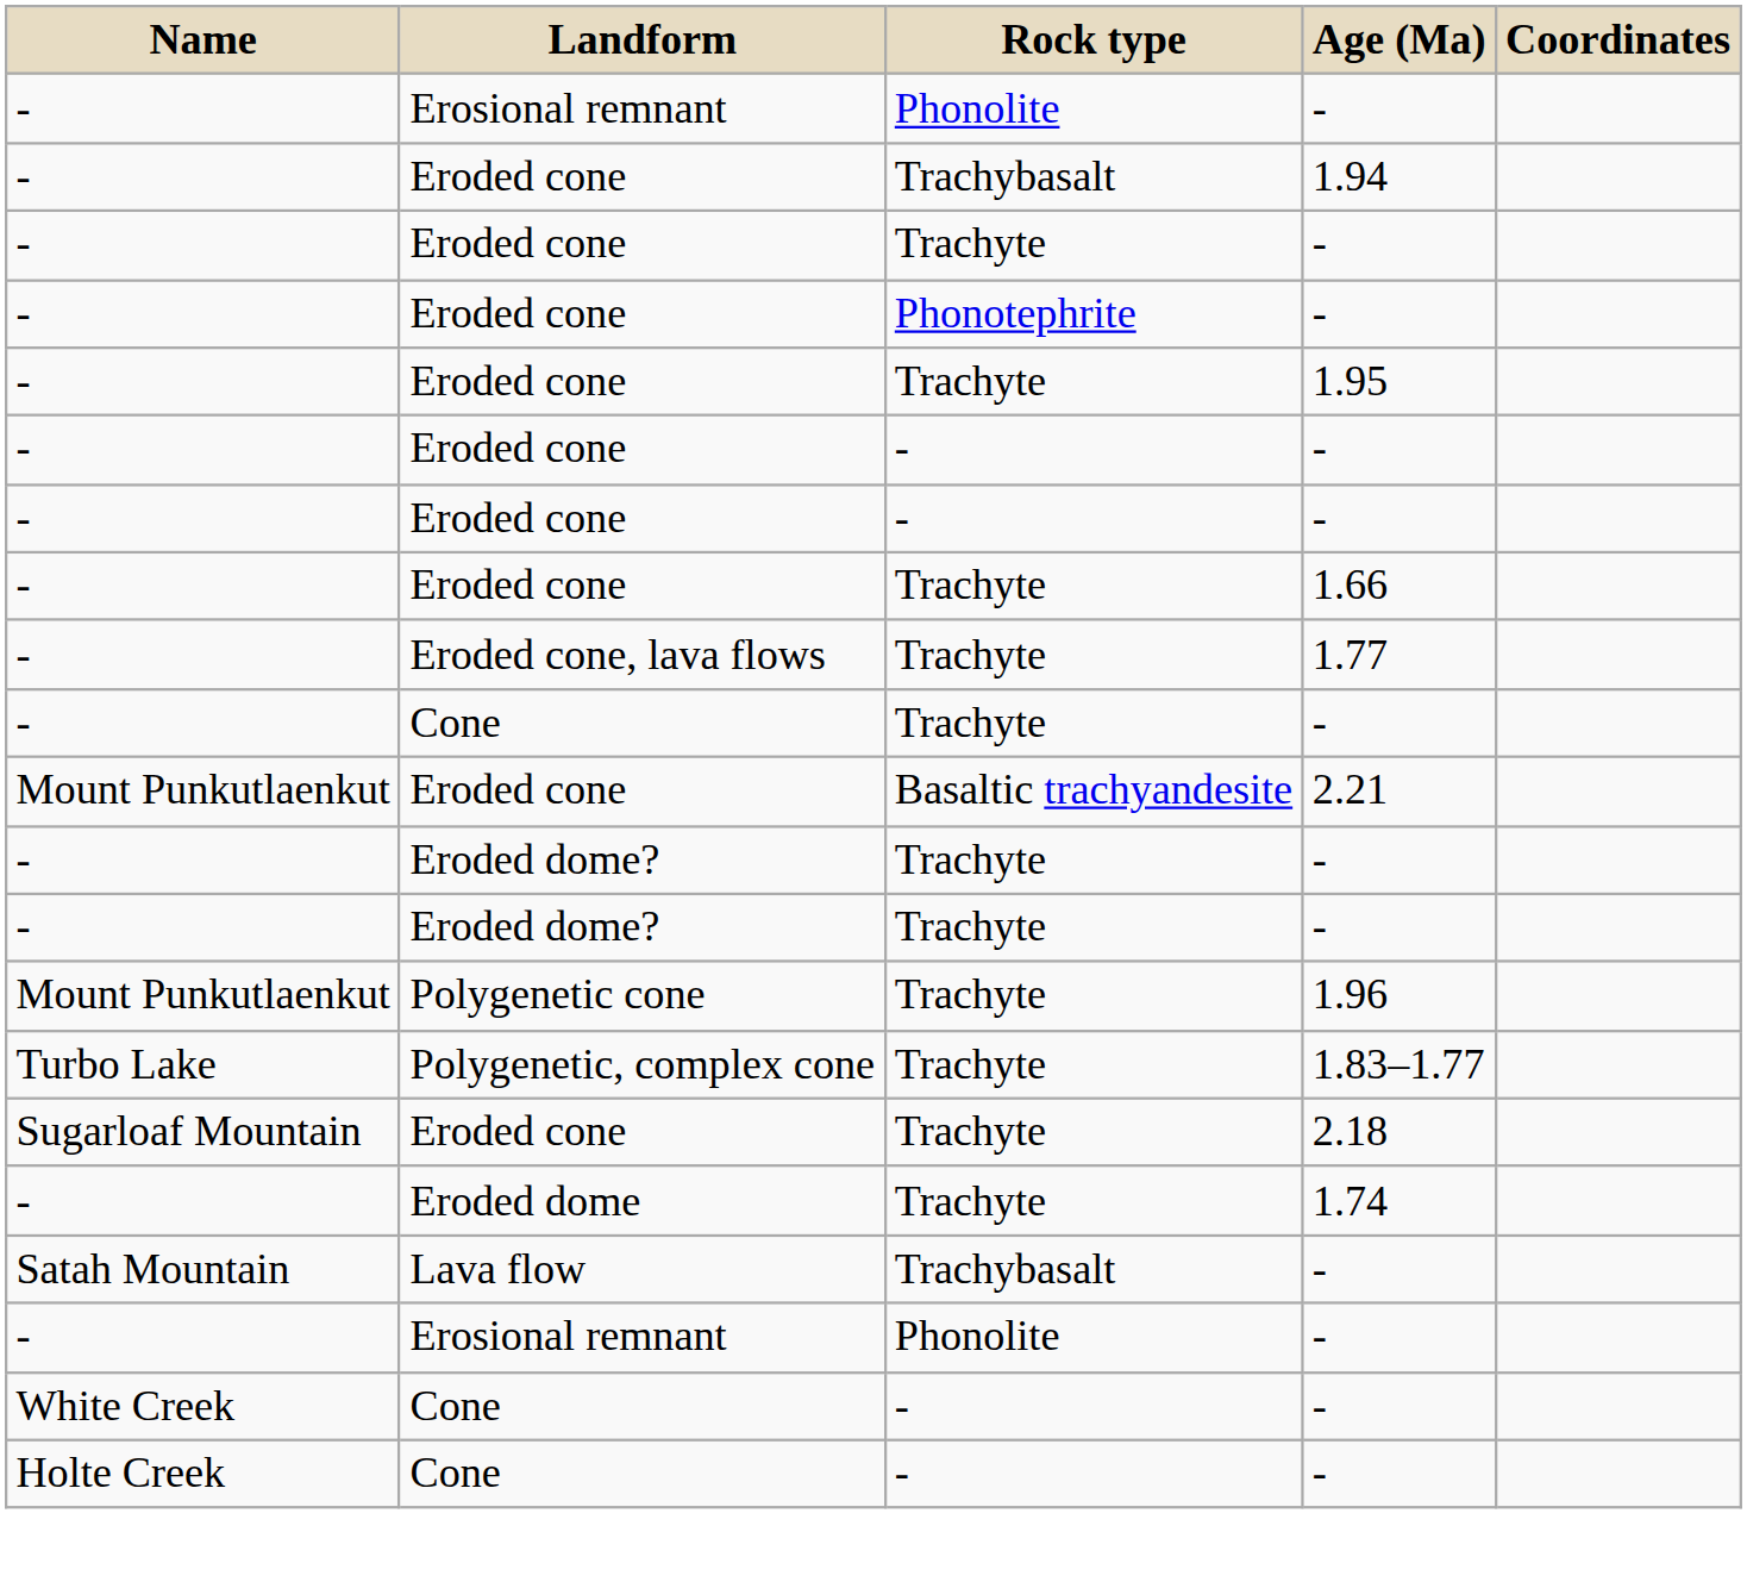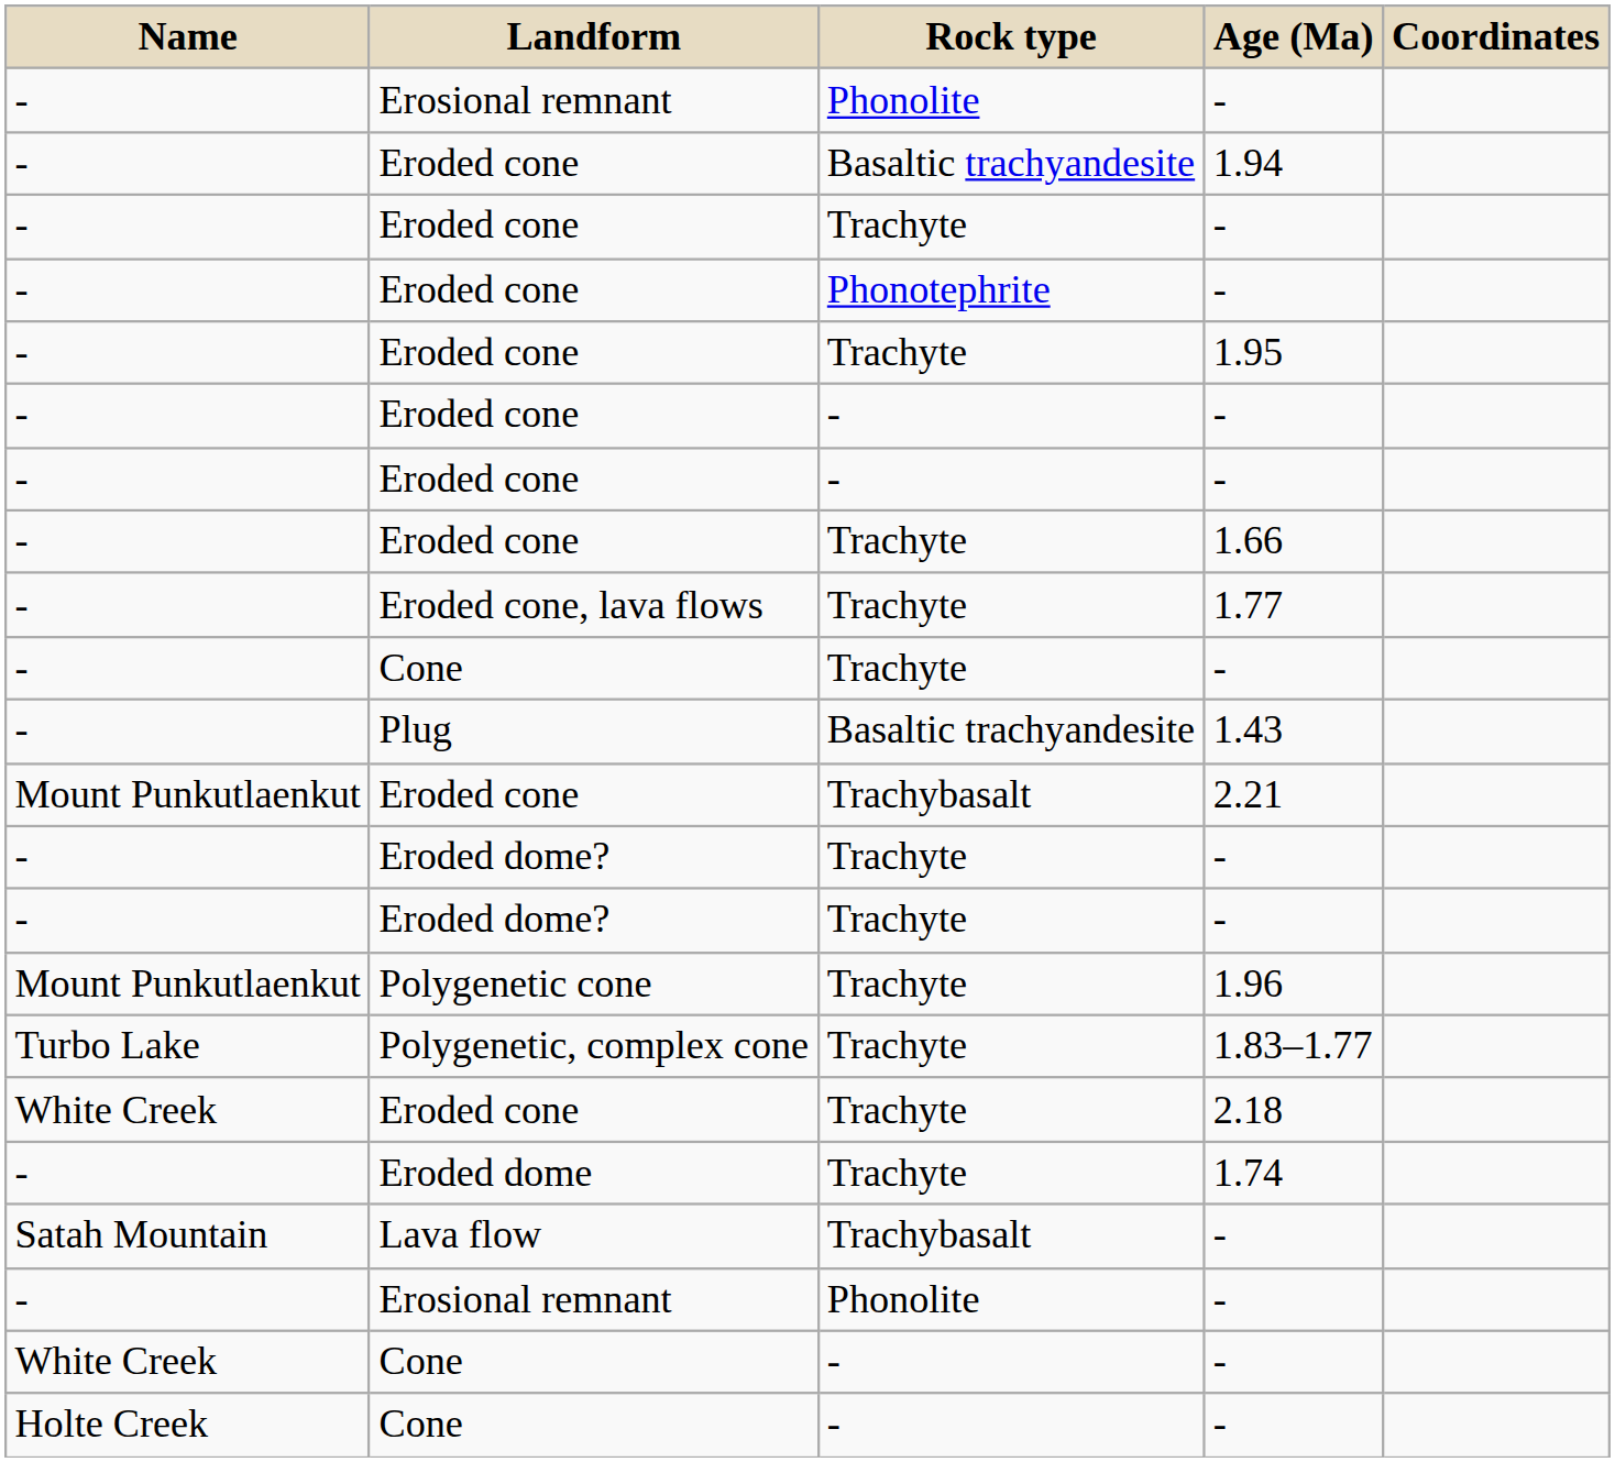1.94 | Rock type: Trachybasalt -> Basaltic trachyandesite
+ row: - | Plug | Basaltic trachyandesite | 1.43
2.21 | Rock type: Basaltic trachyandesite -> Trachybasalt
2.18 | Name: Sugarloaf Mountain -> White Creek
